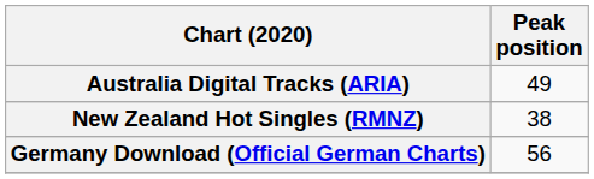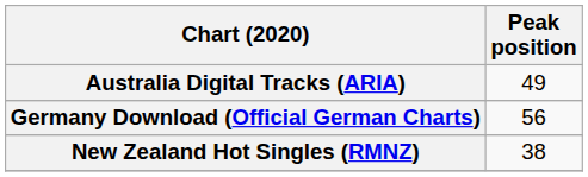rows swapped: Germany Download (Official German Charts) <-> New Zealand Hot Singles (RMNZ)
